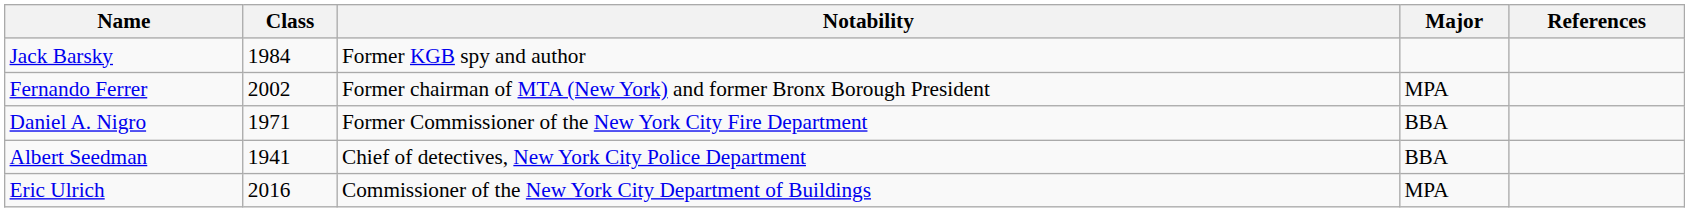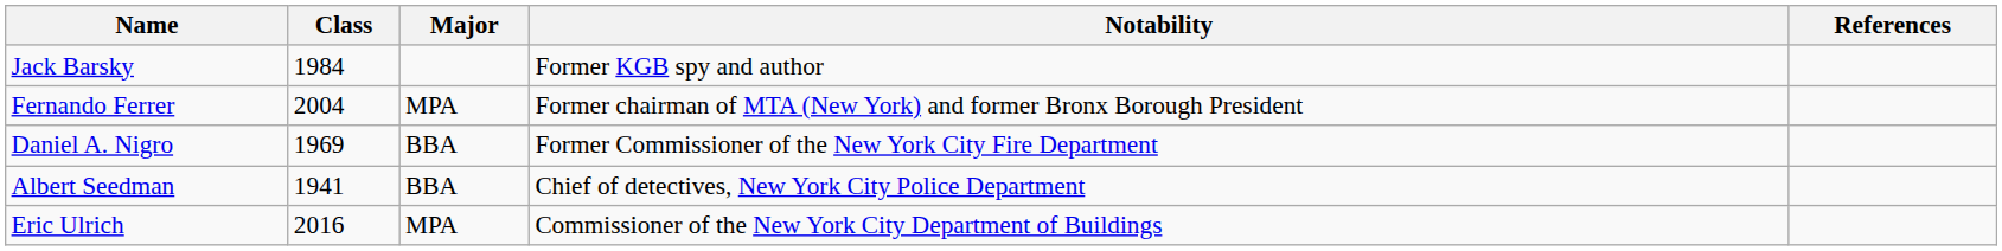columns swapped: Major <-> Notability
Fernando Ferrer | Class: 2002 -> 2004
Daniel A. Nigro | Class: 1971 -> 1969
